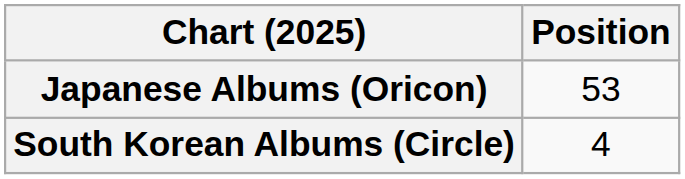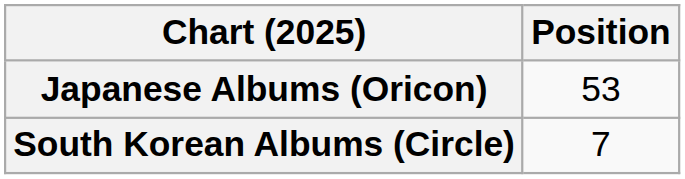South Korean Albums (Circle) | Position: 4 -> 7
